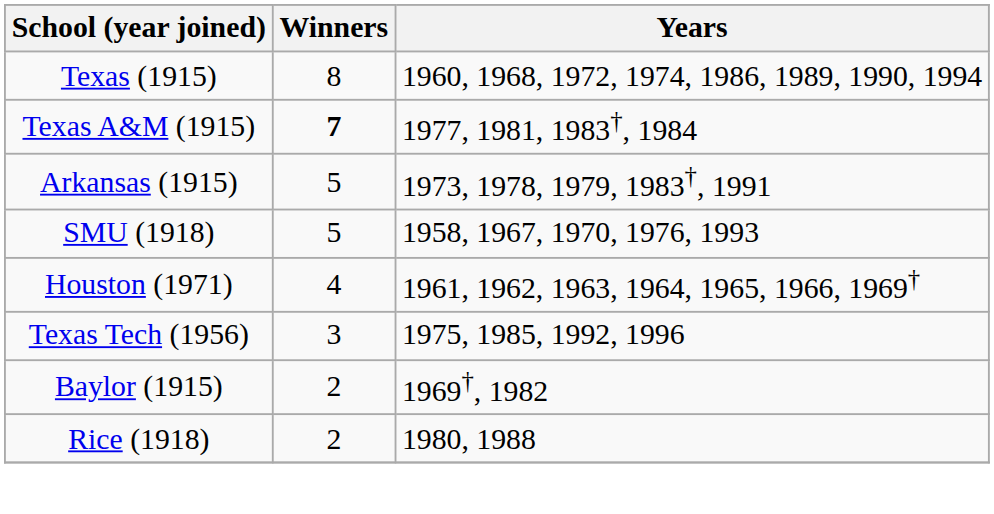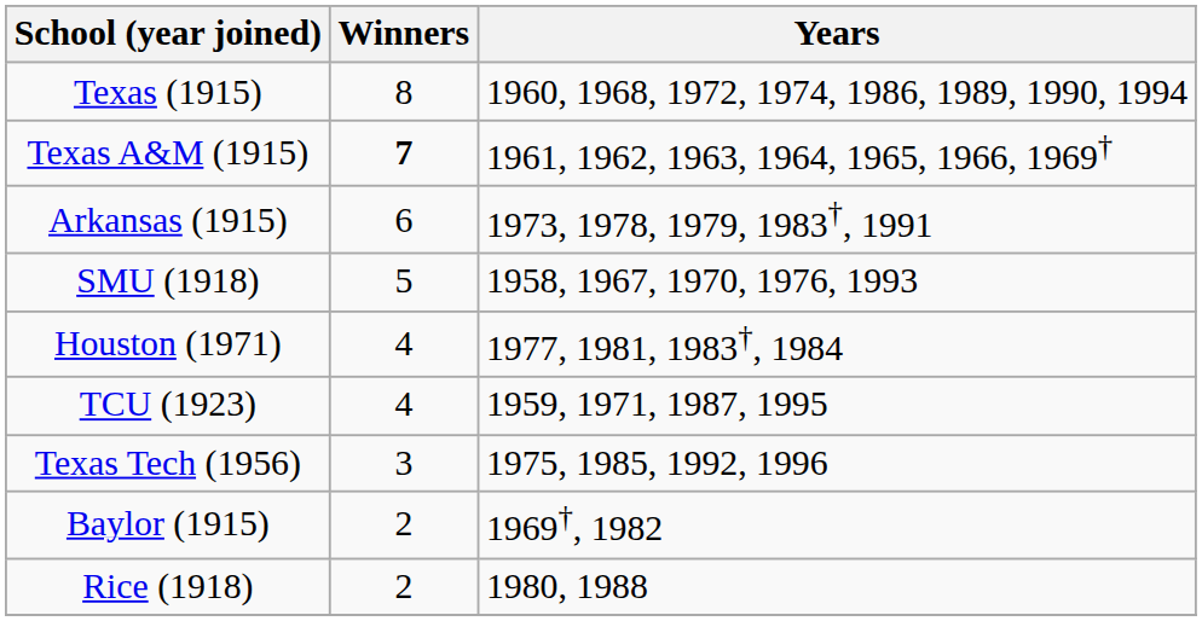Texas A&M (1915) | Years: 1977, 1981, 1983†, 1984 -> 1961, 1962, 1963, 1964, 1965, 1966, 1969†
Arkansas (1915) | Winners: 5 -> 6
Houston (1971) | Years: 1961, 1962, 1963, 1964, 1965, 1966, 1969† -> 1977, 1981, 1983†, 1984
+ row: TCU (1923) | 4 | 1959, 1971, 1987, 1995
